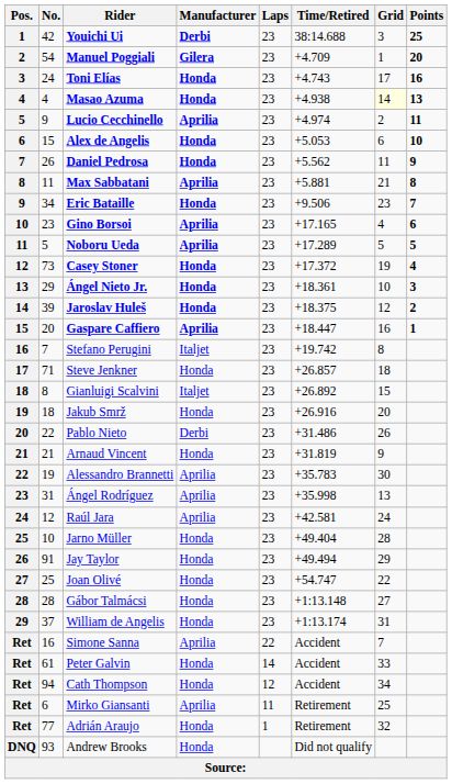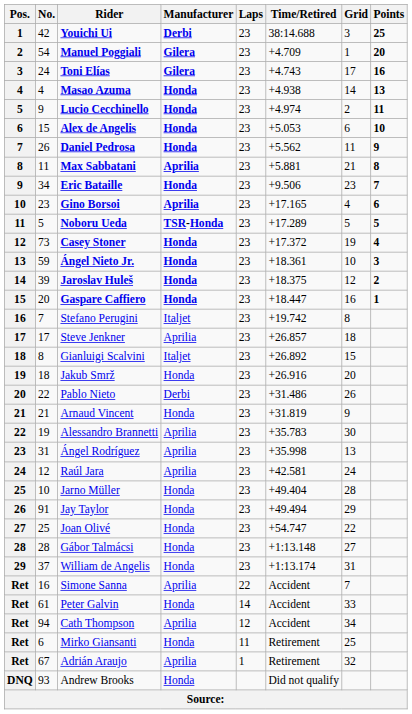Toni Elías | Manufacturer: Honda -> Gilera
Masao Azuma | Grid: lightyellow background -> no background
Lucio Cecchinello | Manufacturer: Aprilia -> Honda
Noboru Ueda | Manufacturer: Aprilia -> TSR-Honda
Ángel Nieto Jr. | No.: 29 -> 59
Gaspare Caffiero | Manufacturer: Aprilia -> Honda
Steve Jenkner | No.: 71 -> 17
Steve Jenkner | Manufacturer: Honda -> Aprilia
Cath Thompson | Manufacturer: Honda -> Aprilia
Mirko Giansanti | Manufacturer: Aprilia -> Honda
Adrián Araujo | No.: 77 -> 67
Adrián Araujo | Manufacturer: Honda -> Aprilia
